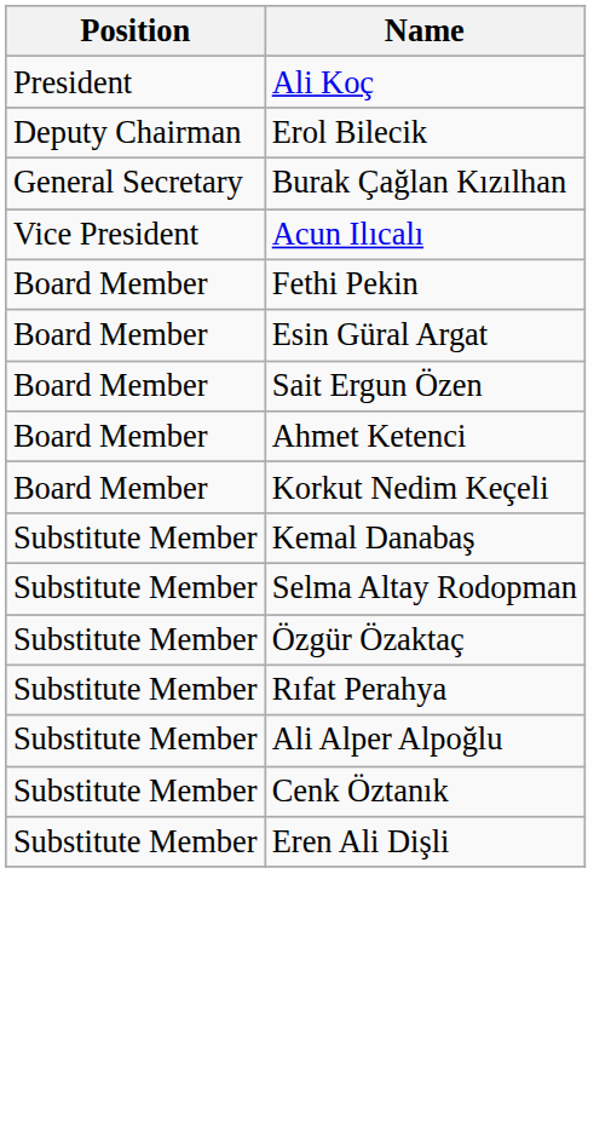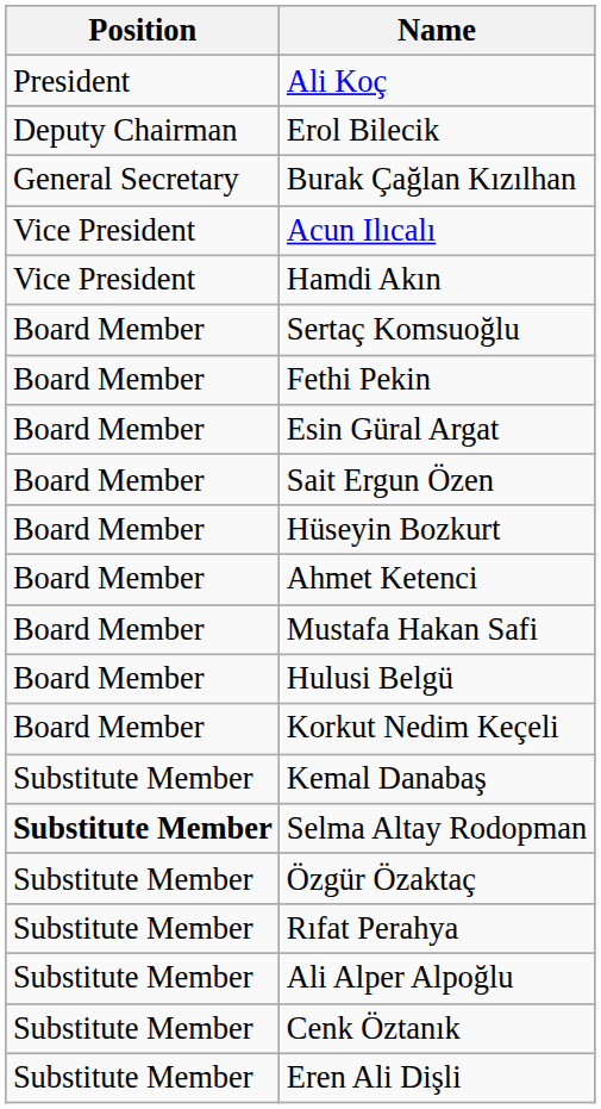+ row: Vice President | Hamdi Akın
+ row: Board Member | Sertaç Komsuoğlu
+ row: Board Member | Hüseyin Bozkurt
+ row: Board Member | Mustafa Hakan Safi
+ row: Board Member | Hulusi Belgü
Selma Altay Rodopman | Position: normal -> bold
